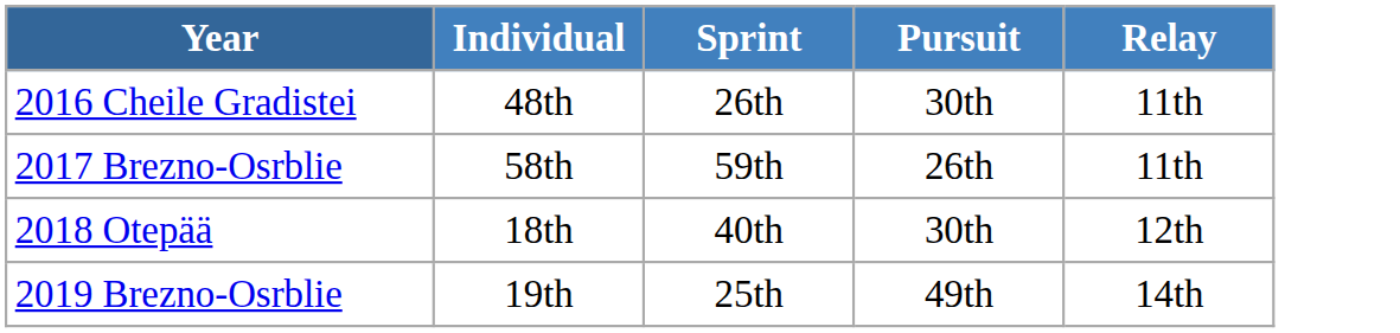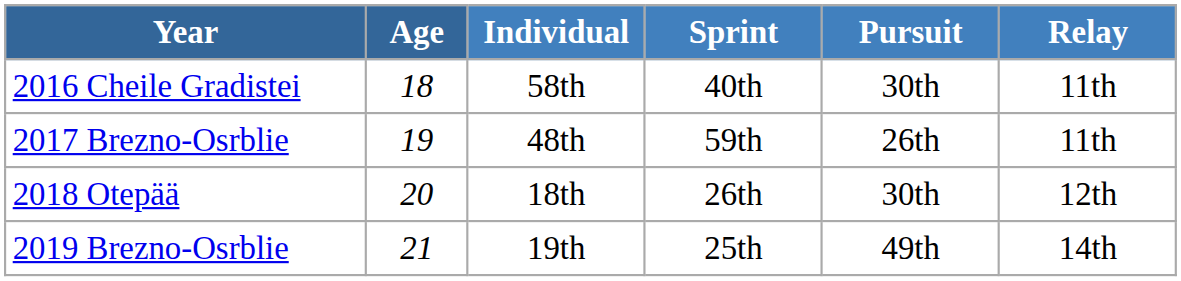+ column: Age | 18 | 19 | 20 | 21
2016 Cheile Gradistei | Individual: 48th -> 58th
2016 Cheile Gradistei | Sprint: 26th -> 40th
2017 Brezno-Osrblie | Individual: 58th -> 48th
2018 Otepää | Sprint: 40th -> 26th
